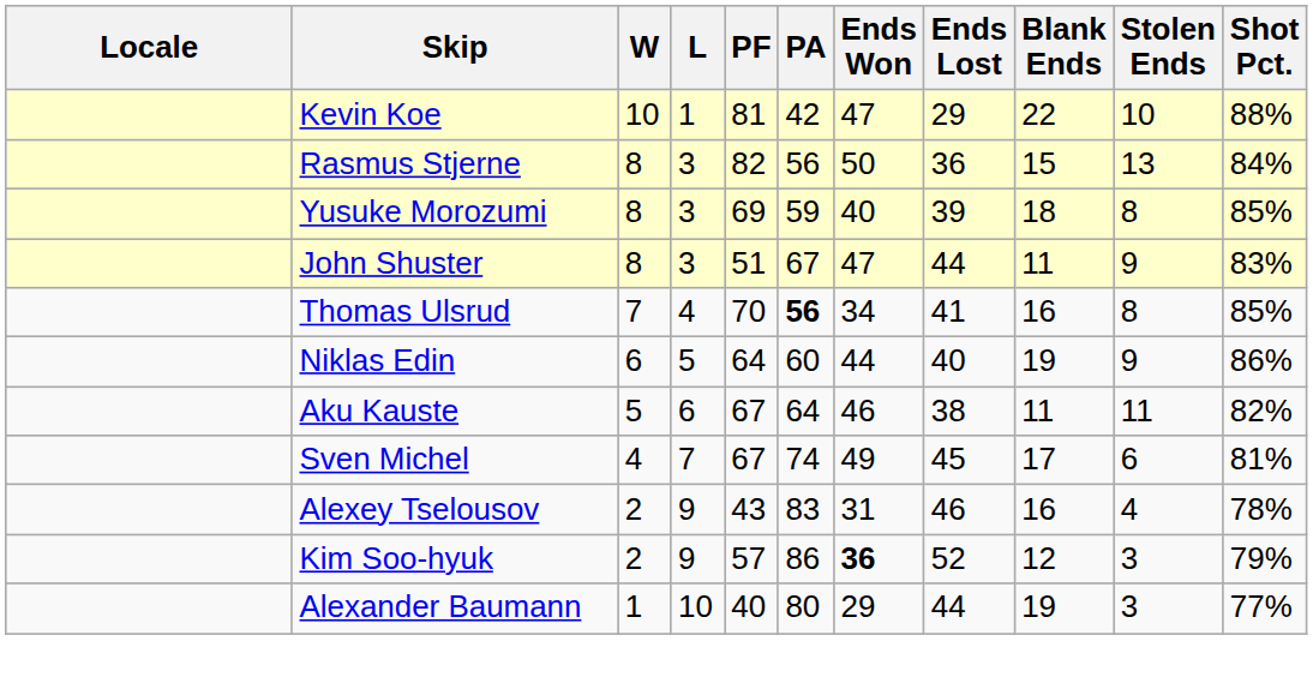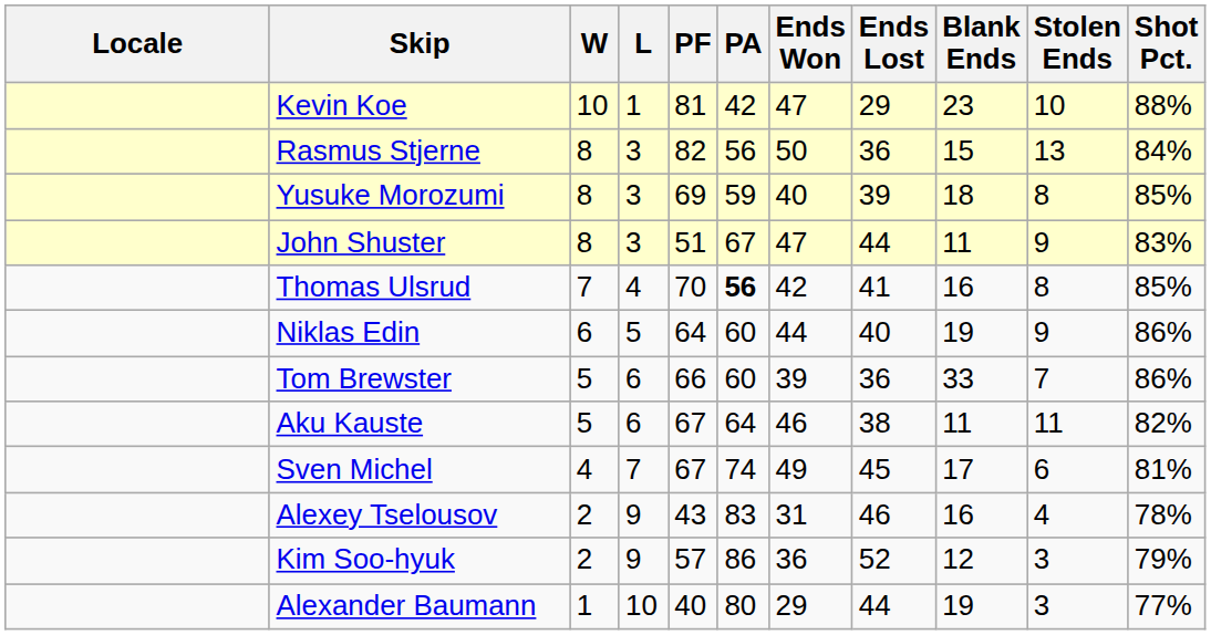Kevin Koe | Blank Ends: 22 -> 23
Thomas Ulsrud | Ends Won: 34 -> 42
+ row: Tom Brewster | 5 | 6 | 66 | 60 | 39 | 36 | 33 | 7 | 86%
Kim Soo-hyuk | Ends Won: bold -> normal
